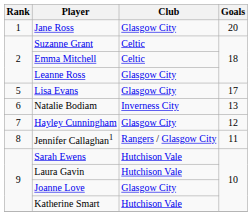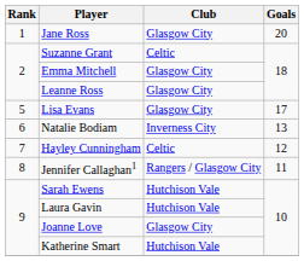Emma Mitchell | Club: Celtic -> Glasgow City
Hayley Cunningham | Club: Glasgow City -> Celtic
